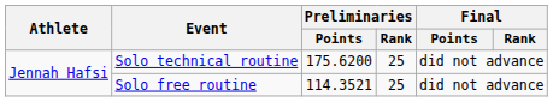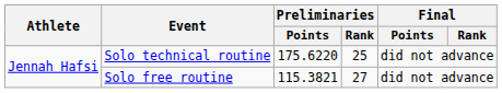Solo technical routine | Preliminaries / Points: 175.6200 -> 175.6220
Solo free routine | Preliminaries / Points: 114.3521 -> 115.3821
Solo free routine | Preliminaries / Rank: 25 -> 27
